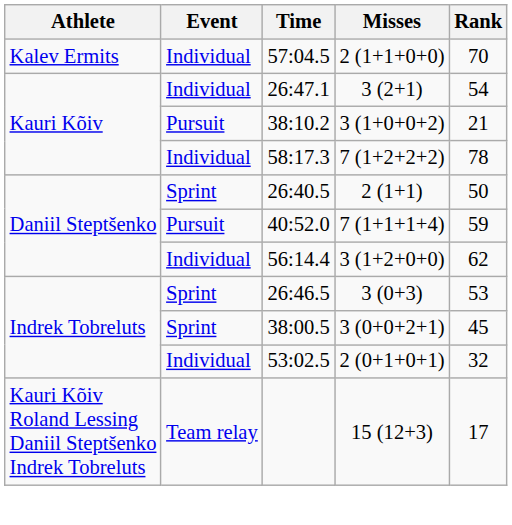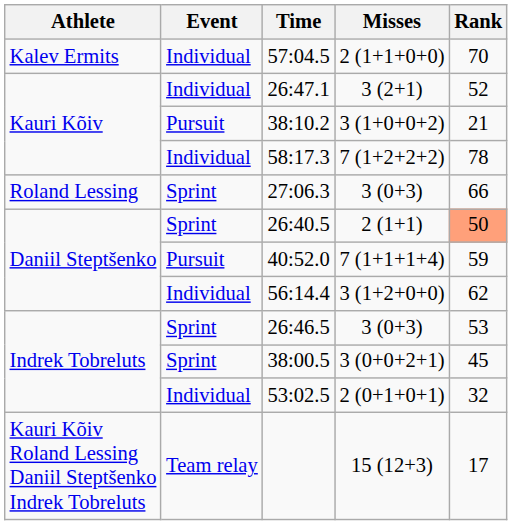26:47.1 | Rank: 54 -> 52
+ row: Roland Lessing | Sprint | 27:06.3 | 3 (0+3) | 66
26:40.5 | Rank: no background -> lightsalmon background
